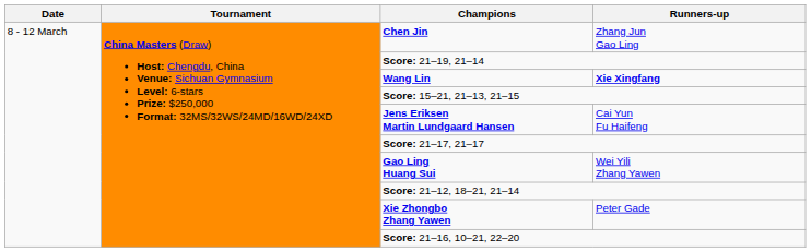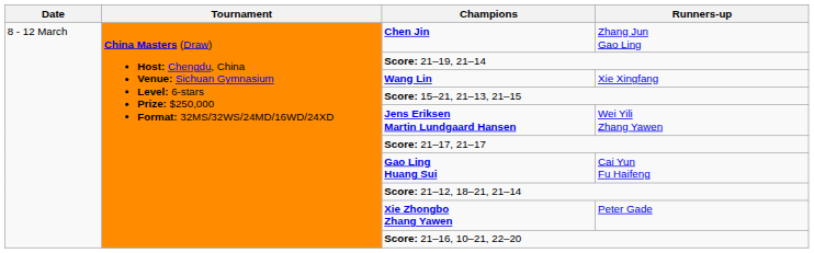Wang Lin | Runners-up: bold -> normal
Jens Eriksen Martin Lundgaard Hansen | Runners-up: Cai Yun Fu Haifeng -> Wei Yili Zhang Yawen
Gao Ling Huang Sui | Runners-up: Wei Yili Zhang Yawen -> Cai Yun Fu Haifeng
